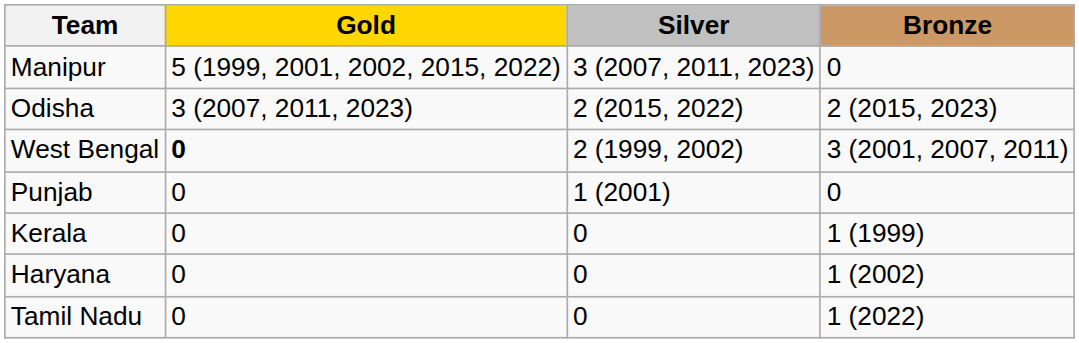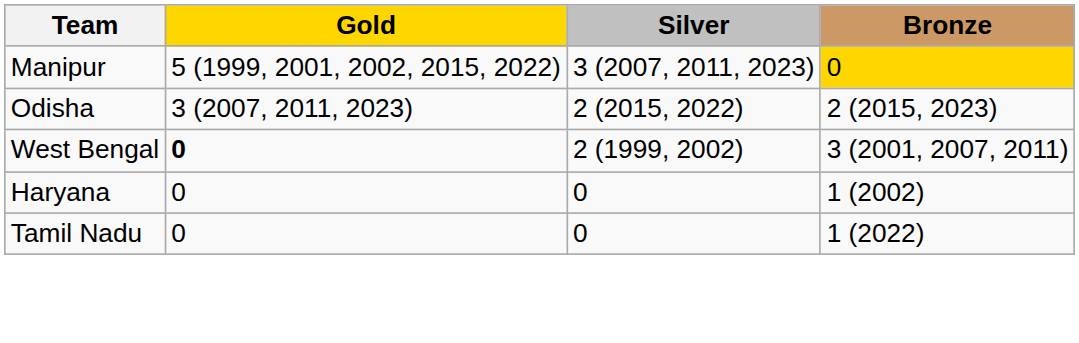Manipur | Bronze: no background -> gold background
- row: Punjab | 0 | 1 (2001) | 0
- row: Kerala | 0 | 0 | 1 (1999)
